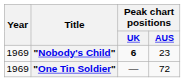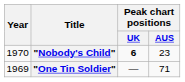"Nobody's Child" | Year: 1969 -> 1970
"One Tin Soldier" | Peak chart positions / AUS: 72 -> 71
